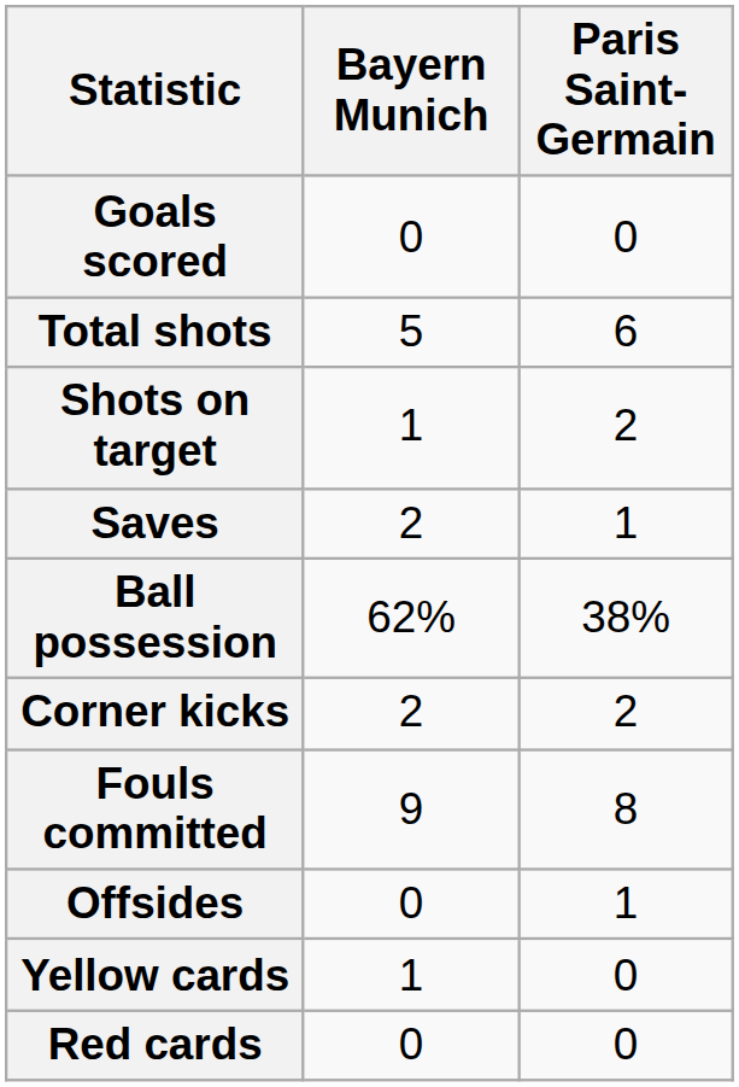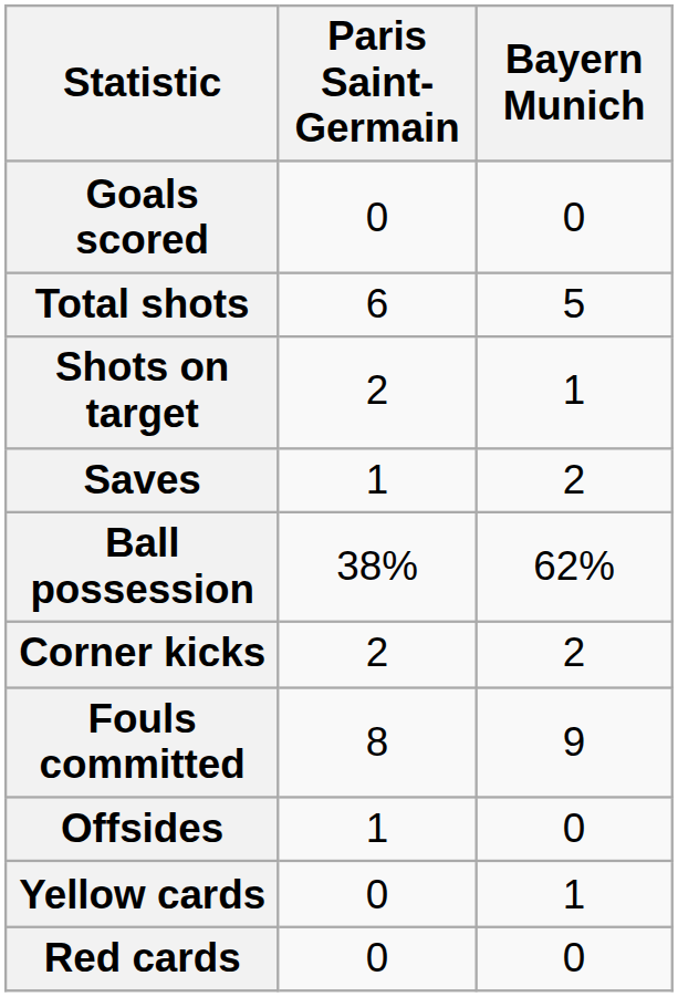columns swapped: Paris Saint-Germain <-> Bayern Munich
